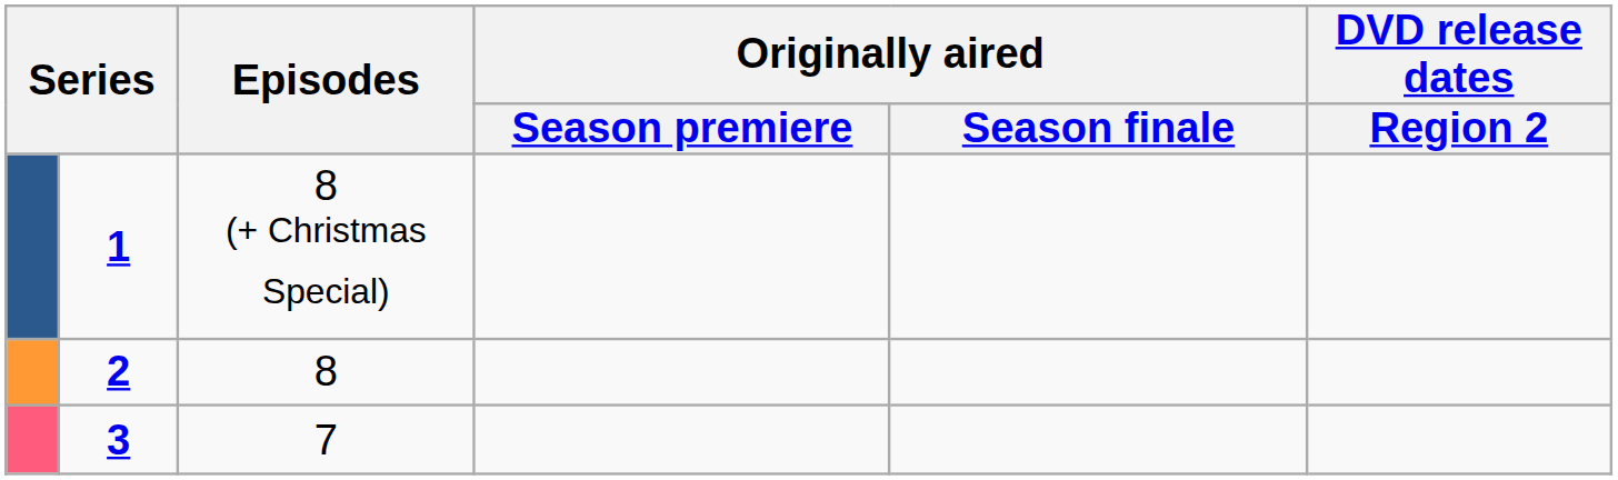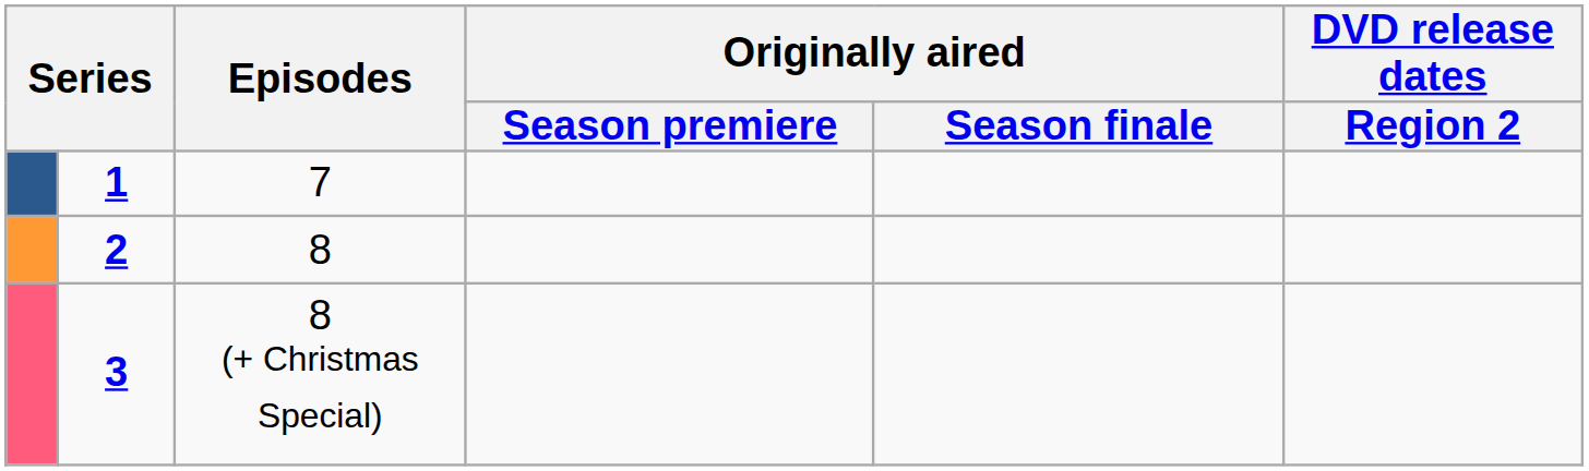1 | Episodes: 8 (+ Christmas Special) -> 7
3 | Episodes: 7 -> 8 (+ Christmas Special)
